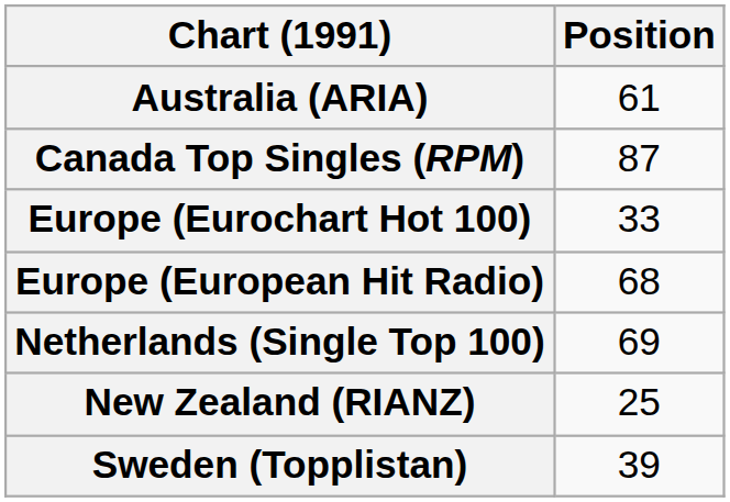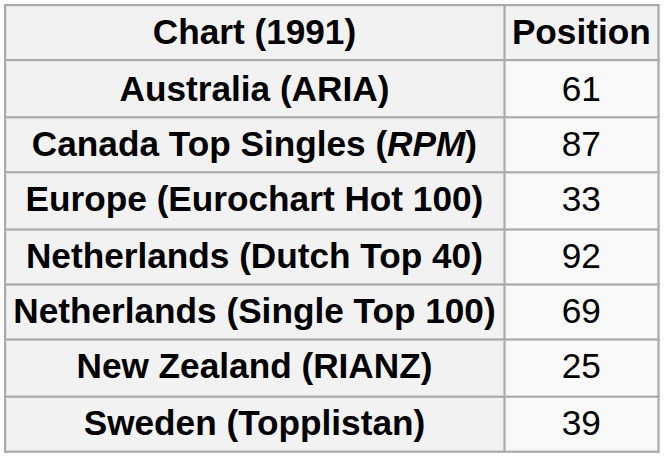- row: Europe (European Hit Radio) | 68
+ row: Netherlands (Dutch Top 40) | 92
